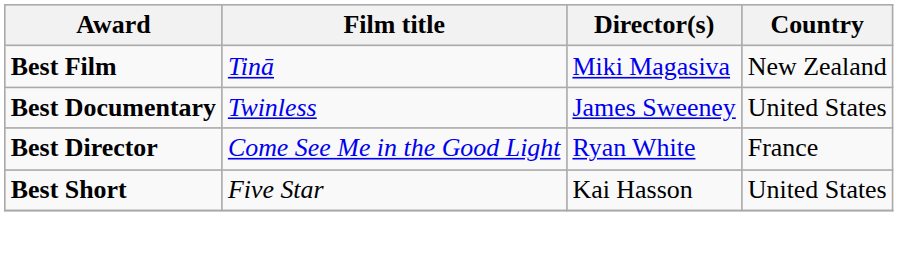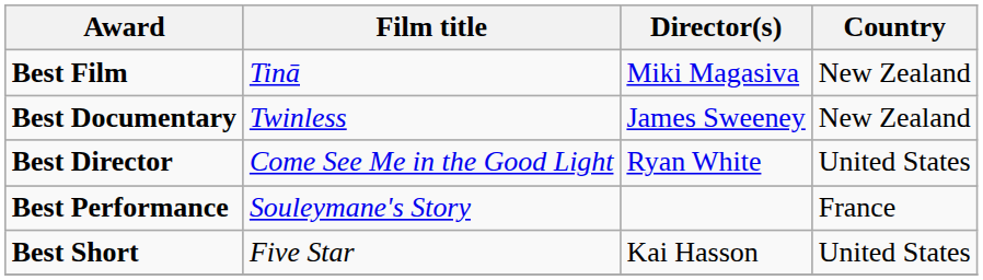Best Documentary | Country: United States -> New Zealand
Best Director | Country: France -> United States
+ row: Best Performance | Souleymane's Story | France
